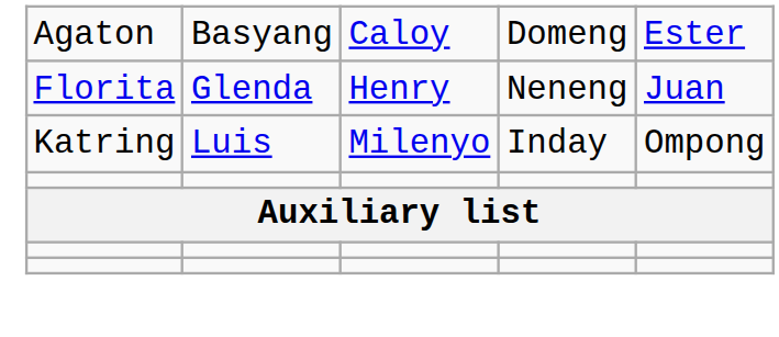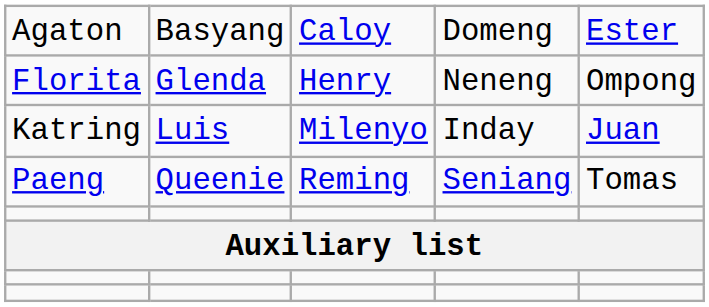Florita | column 5: Juan -> Ompong
Katring | column 5: Ompong -> Juan
+ row: Paeng | Queenie | Reming | Seniang | Tomas
